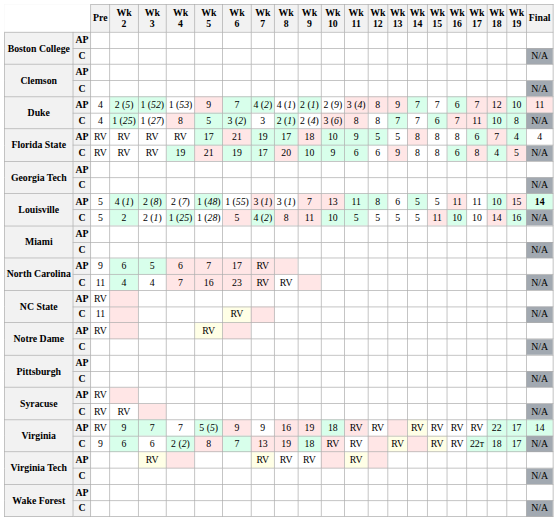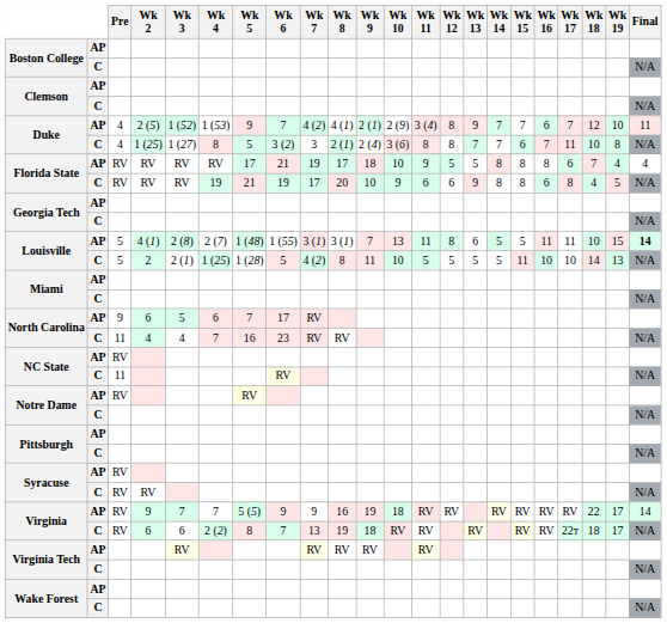Louisville / C | Wk 19: 16 -> 13
Virginia / C | Pre: 9 -> RV
